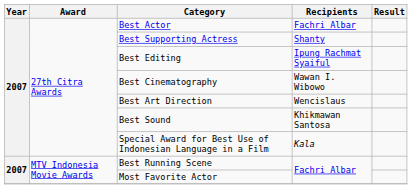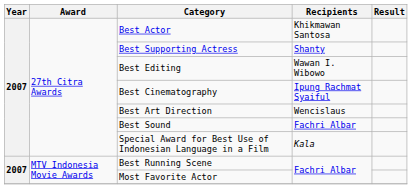Best Actor | Recipients: Fachri Albar -> Khikmawan Santosa
Best Editing | Recipients: Ipung Rachmat Syaiful -> Wawan I. Wibowo
Best Cinematography | Recipients: Wawan I. Wibowo -> Ipung Rachmat Syaiful
Best Sound | Recipients: Khikmawan Santosa -> Fachri Albar
